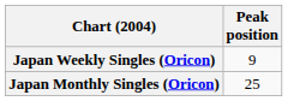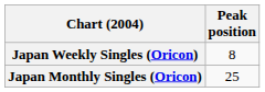Japan Weekly Singles (Oricon) | Peak position: 9 -> 8
